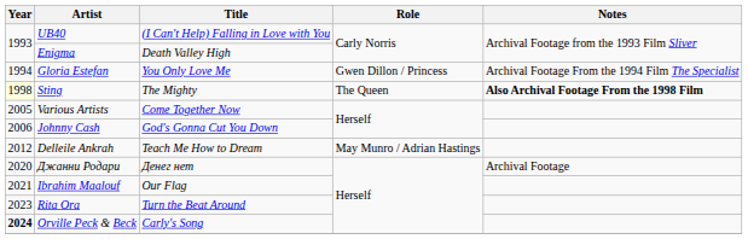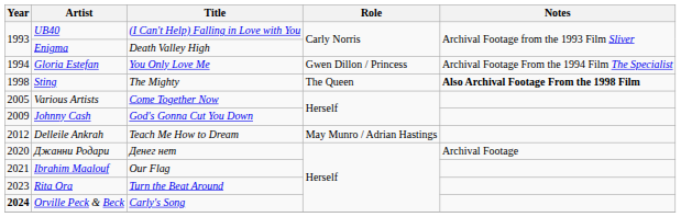Sting | Year: lightyellow background -> no background
Johnny Cash | Year: 2006 -> 2009
